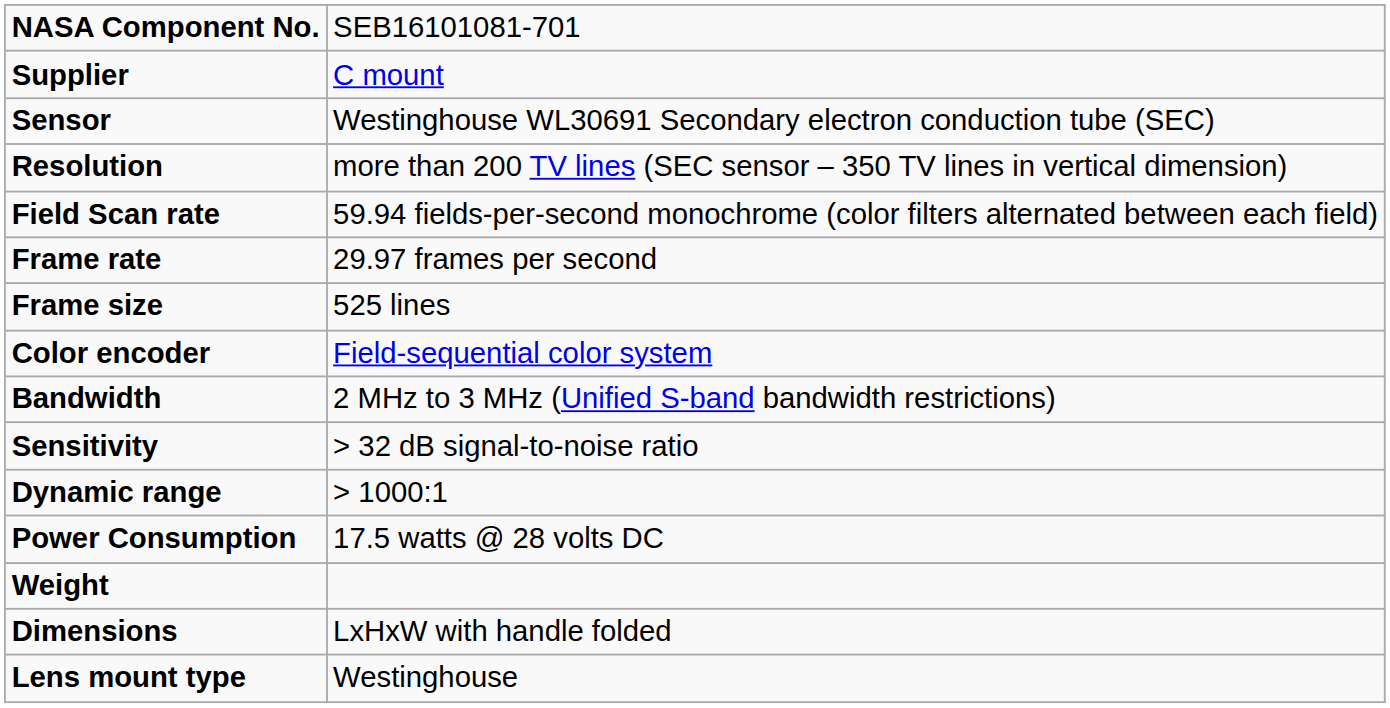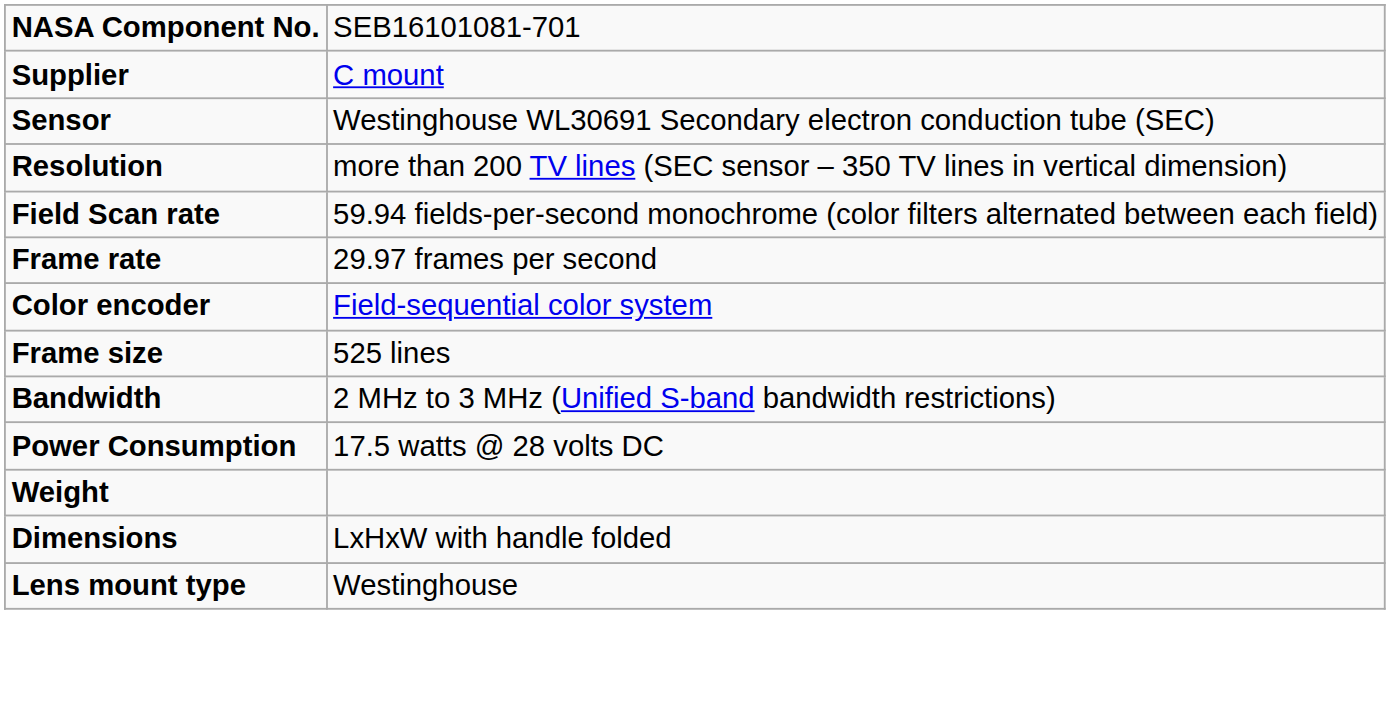rows swapped: Frame size <-> Color encoder
- row: Sensitivity | > 32 dB signal-to-noise ratio
- row: Dynamic range | > 1000:1
